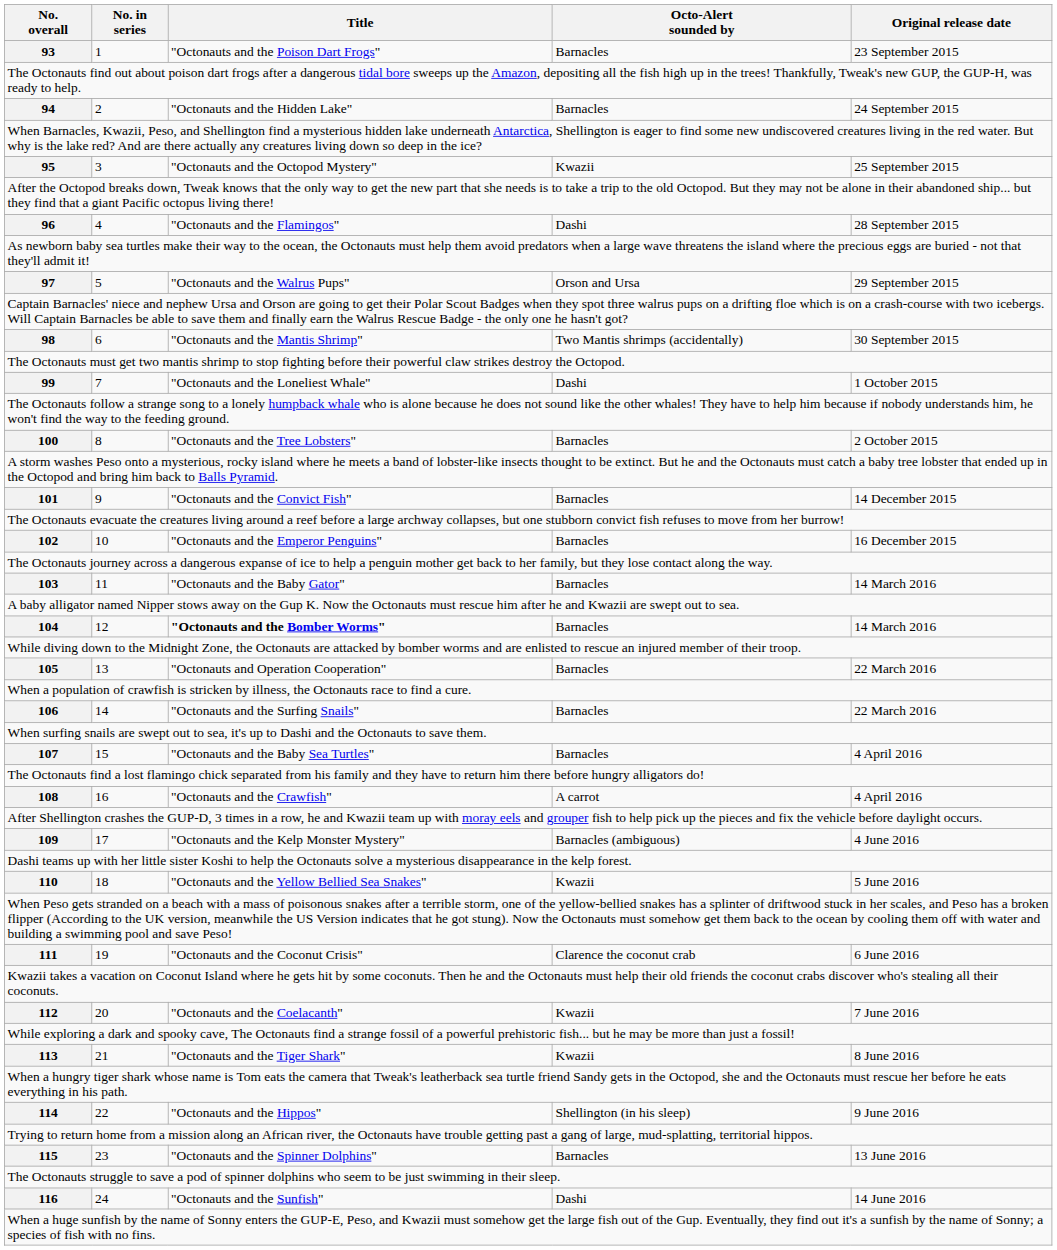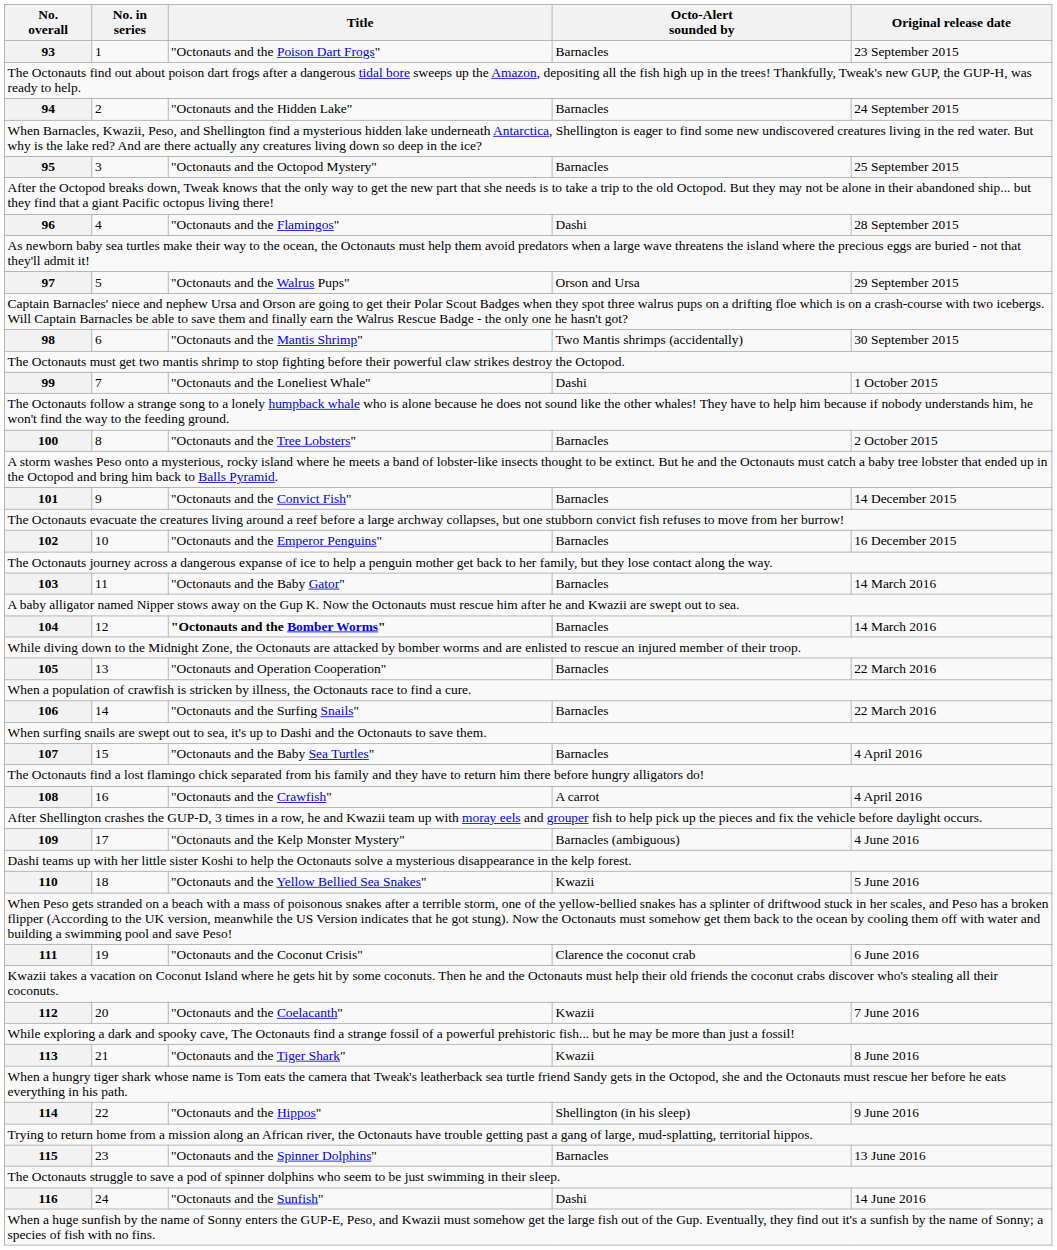95 | Octo-Alert sounded by: Kwazii -> Barnacles
